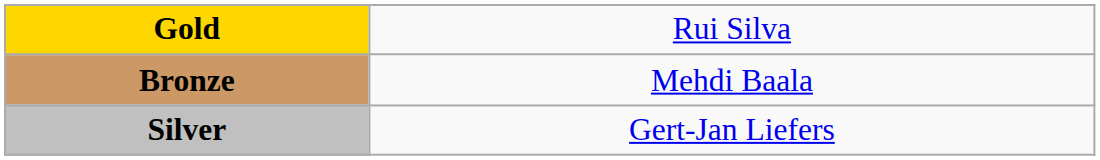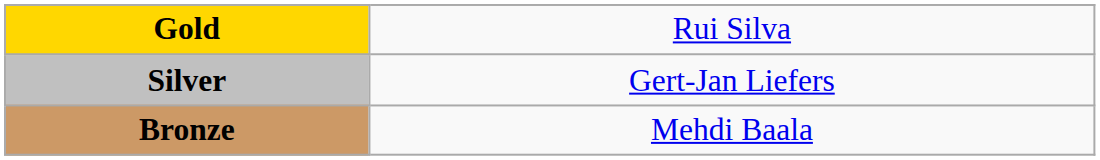rows swapped: Silver <-> Bronze
